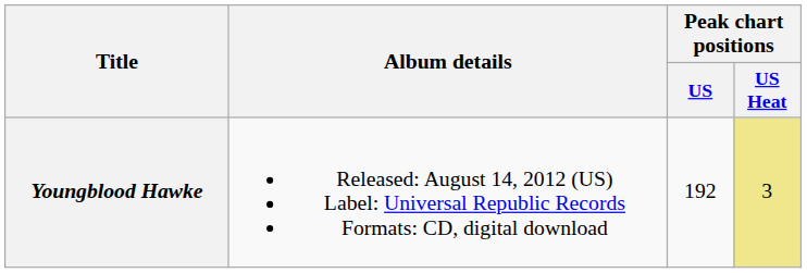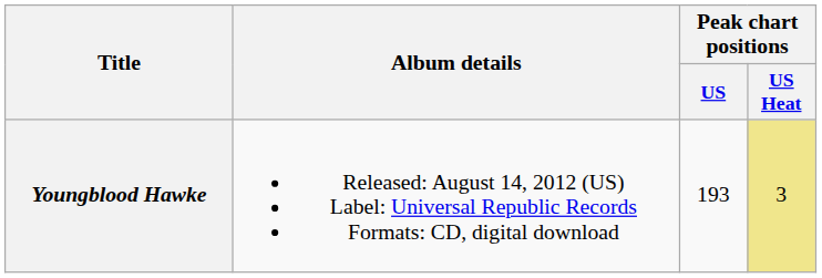Youngblood Hawke | Peak chart positions / US: 192 -> 193
